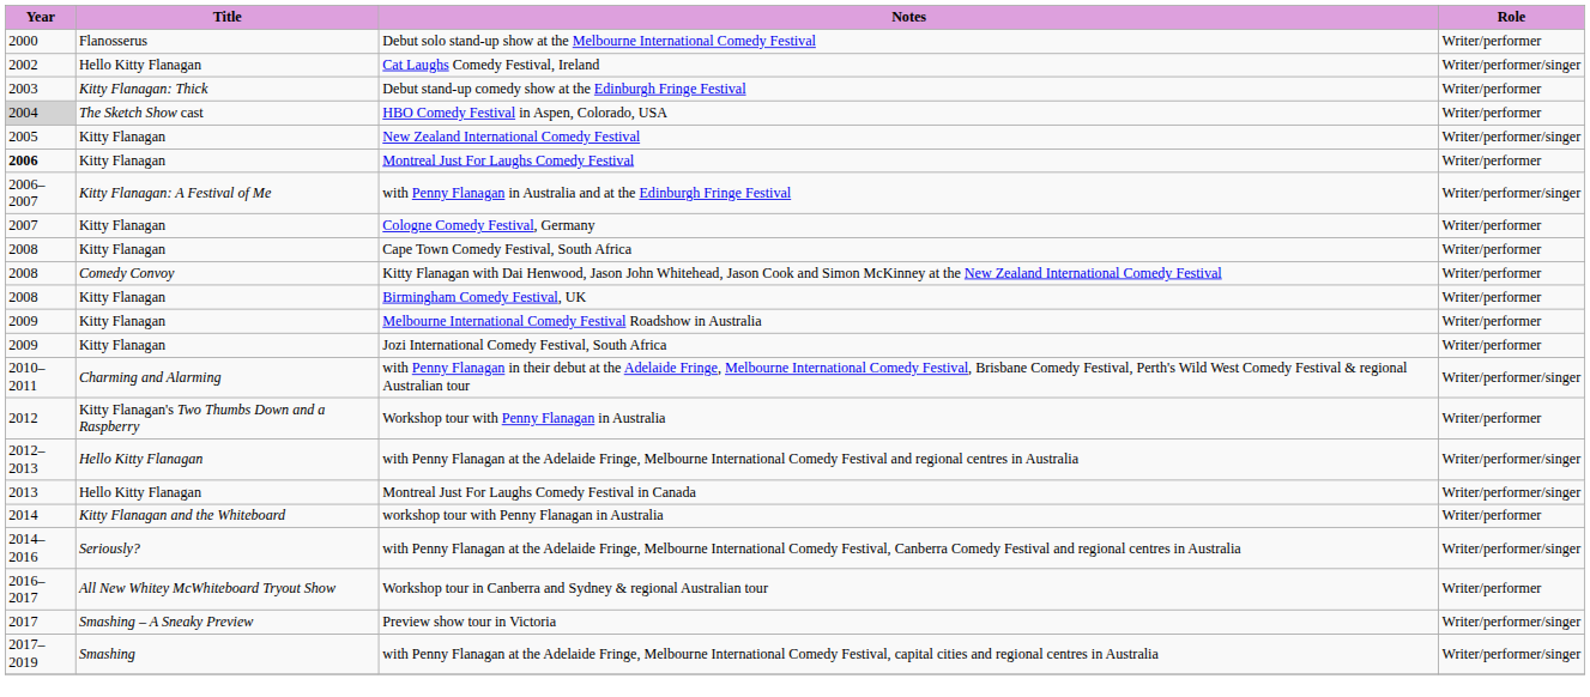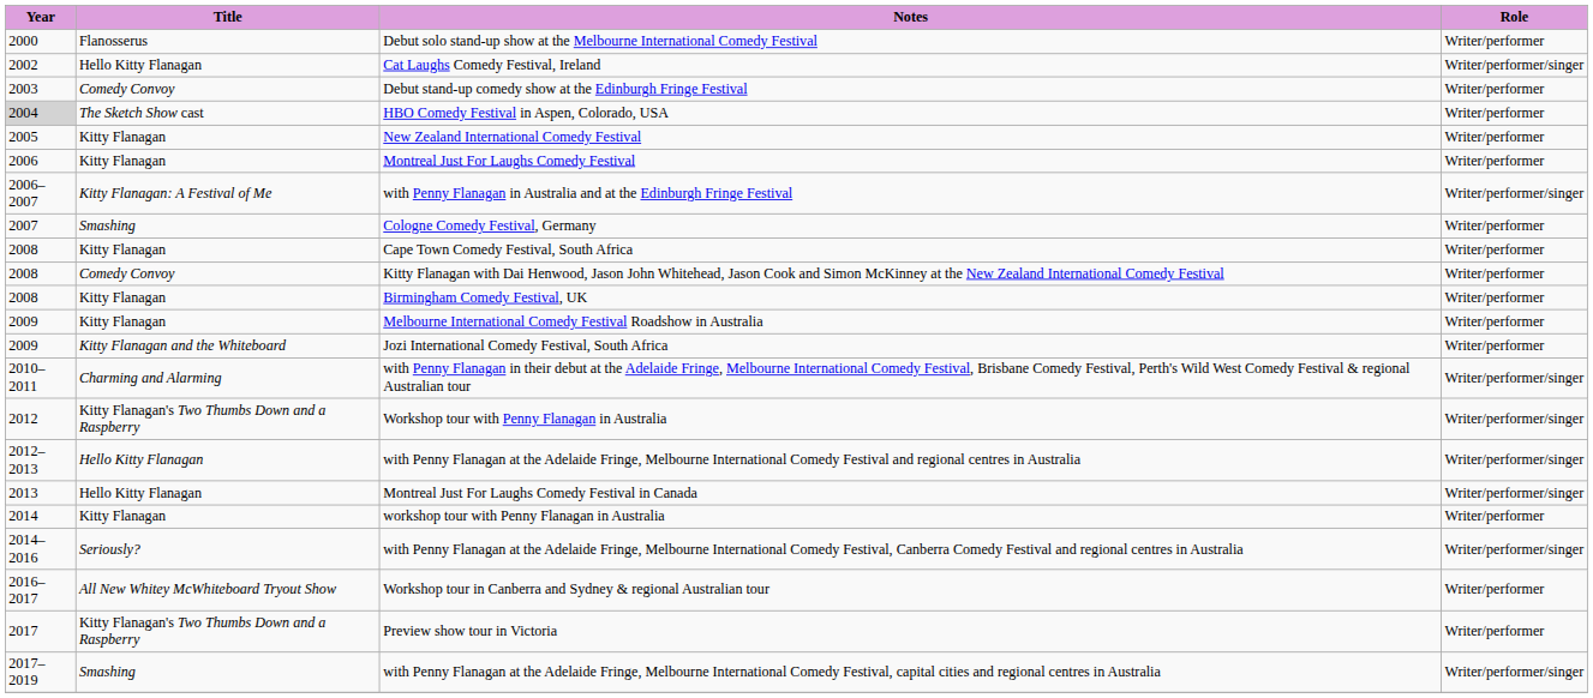Debut stand-up comedy show at the Edinburgh Fringe Festival | Title: Kitty Flanagan: Thick -> Comedy Convoy
New Zealand International Comedy Festival | Role: Writer/performer/singer -> Writer/performer
Montreal Just For Laughs Comedy Festival | Year: bold -> normal
Cologne Comedy Festival, Germany | Title: Kitty Flanagan -> Smashing
Jozi International Comedy Festival, South Africa | Title: Kitty Flanagan -> Kitty Flanagan and the Whiteboard
Workshop tour with Penny Flanagan in Australia | Role: Writer/performer -> Writer/performer/singer
workshop tour with Penny Flanagan in Australia | Title: Kitty Flanagan and the Whiteboard -> Kitty Flanagan
Preview show tour in Victoria | Title: Smashing – A Sneaky Preview -> Kitty Flanagan's Two Thumbs Down and a Raspberry
Preview show tour in Victoria | Role: Writer/performer/singer -> Writer/performer
